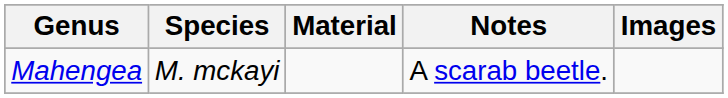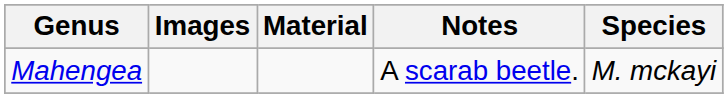columns swapped: Species <-> Images
